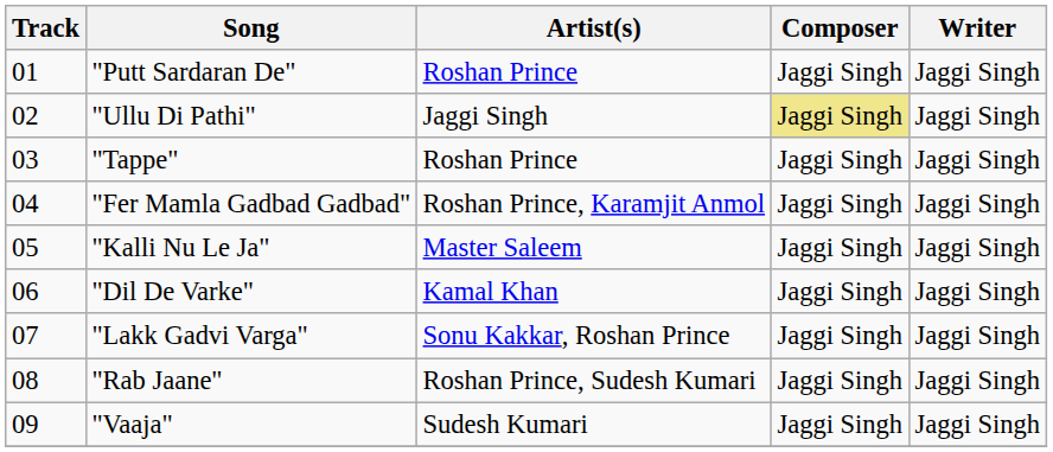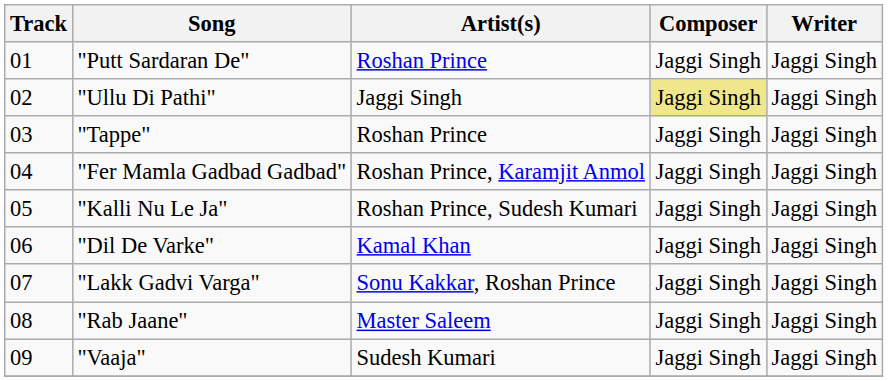"Kalli Nu Le Ja" | Artist(s): Master Saleem -> Roshan Prince, Sudesh Kumari
"Rab Jaane" | Artist(s): Roshan Prince, Sudesh Kumari -> Master Saleem
